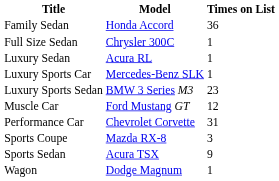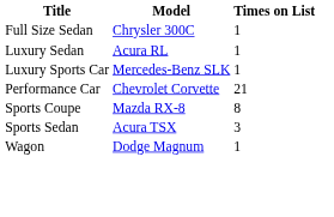- row: Family Sedan | Honda Accord | 36
- row: Luxury Sports Sedan | BMW 3 Series M3 | 23
- row: Muscle Car | Ford Mustang GT | 12
Performance Car | Times on List: 31 -> 21
Sports Coupe | Times on List: 3 -> 8
Sports Sedan | Times on List: 9 -> 3
